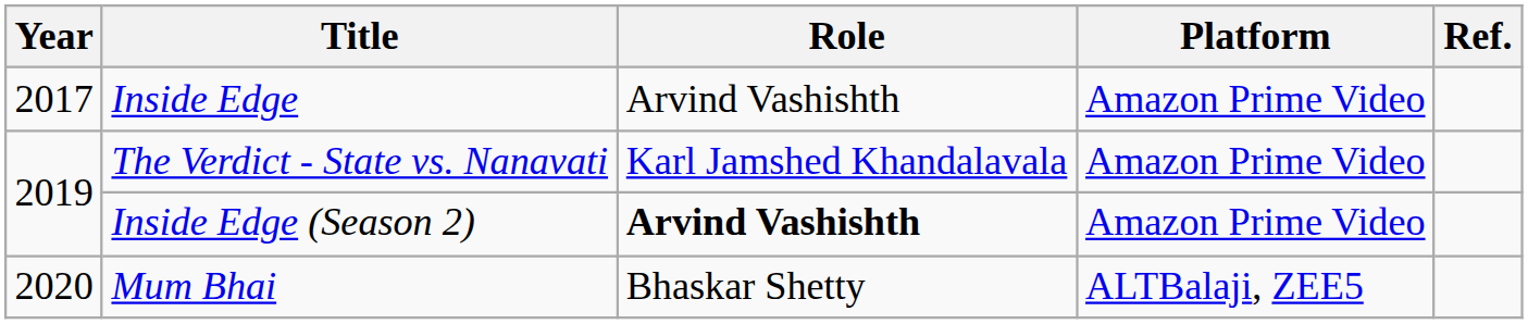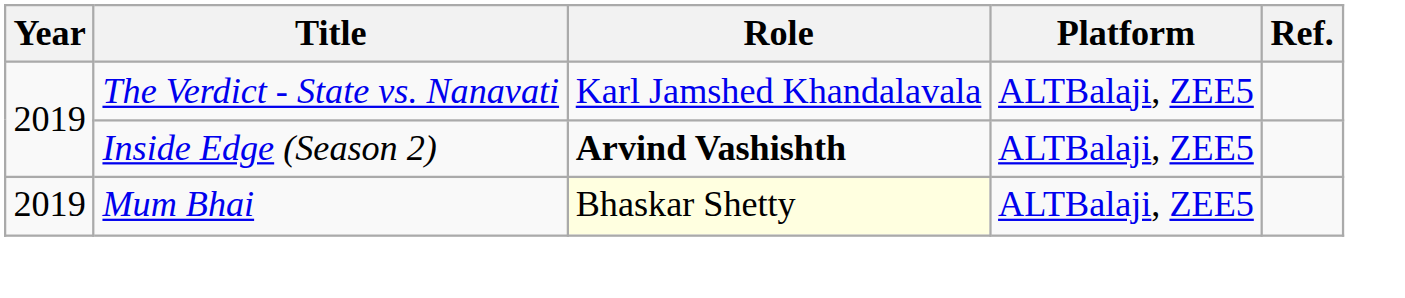- row: 2017 | Inside Edge | Arvind Vashishth | Amazon Prime Video
The Verdict - State vs. Nanavati | Platform: Amazon Prime Video -> ALTBalaji, ZEE5
Inside Edge (Season 2) | Platform: Amazon Prime Video -> ALTBalaji, ZEE5
Mum Bhai | Year: 2020 -> 2019
Mum Bhai | Role: no background -> lightyellow background
